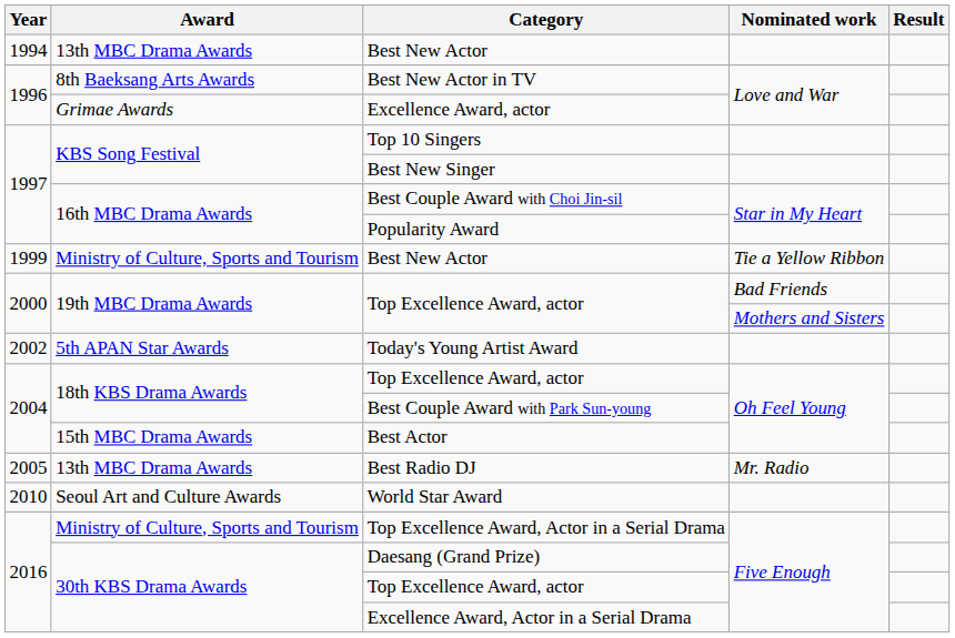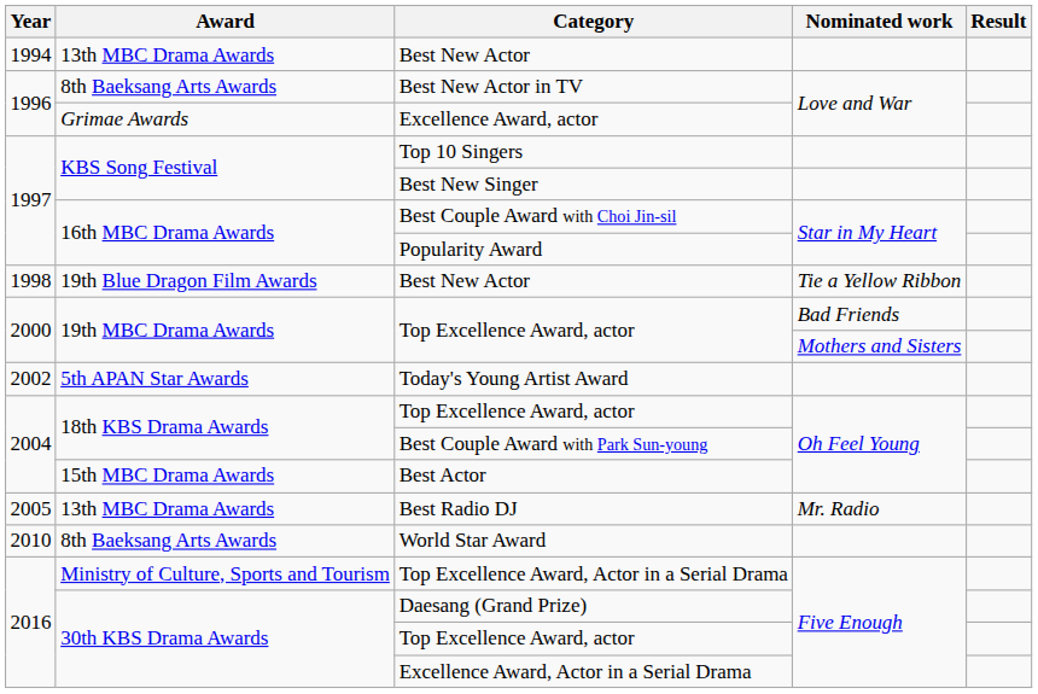Best New Actor / Tie a Yellow Ribbon | Year: 1999 -> 1998
Best New Actor / Tie a Yellow Ribbon | Award: Ministry of Culture, Sports and Tourism -> 19th Blue Dragon Film Awards
World Star Award | Award: Seoul Art and Culture Awards -> 8th Baeksang Arts Awards
